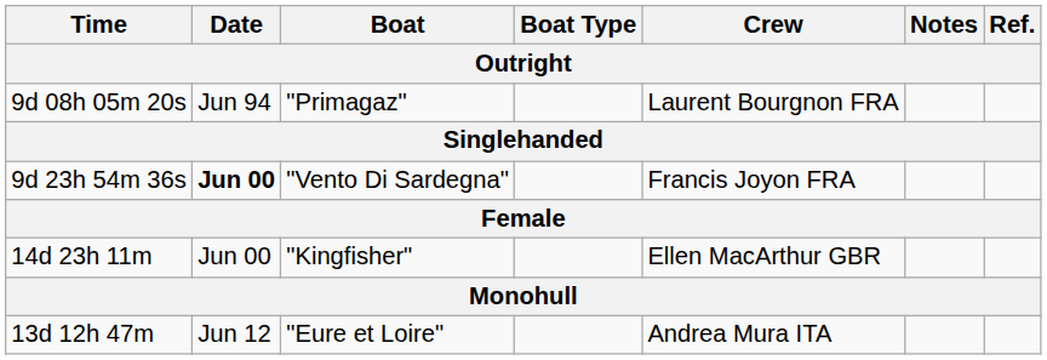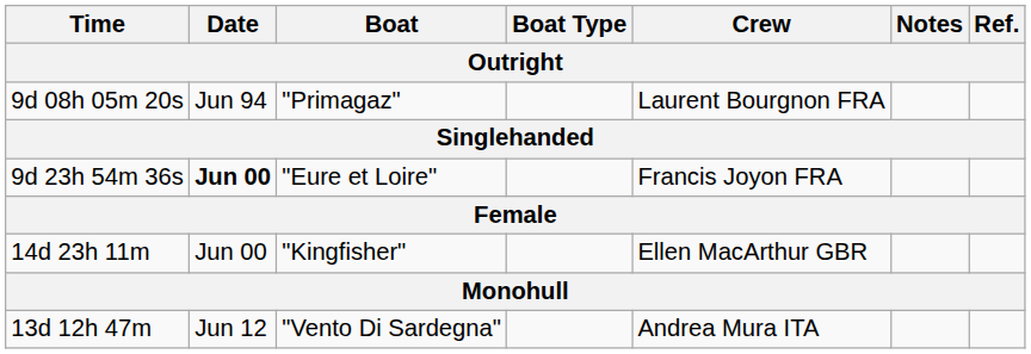9d 23h 54m 36s | Boat: "Vento Di Sardegna" -> "Eure et Loire"
13d 12h 47m | Boat: "Eure et Loire" -> "Vento Di Sardegna"
